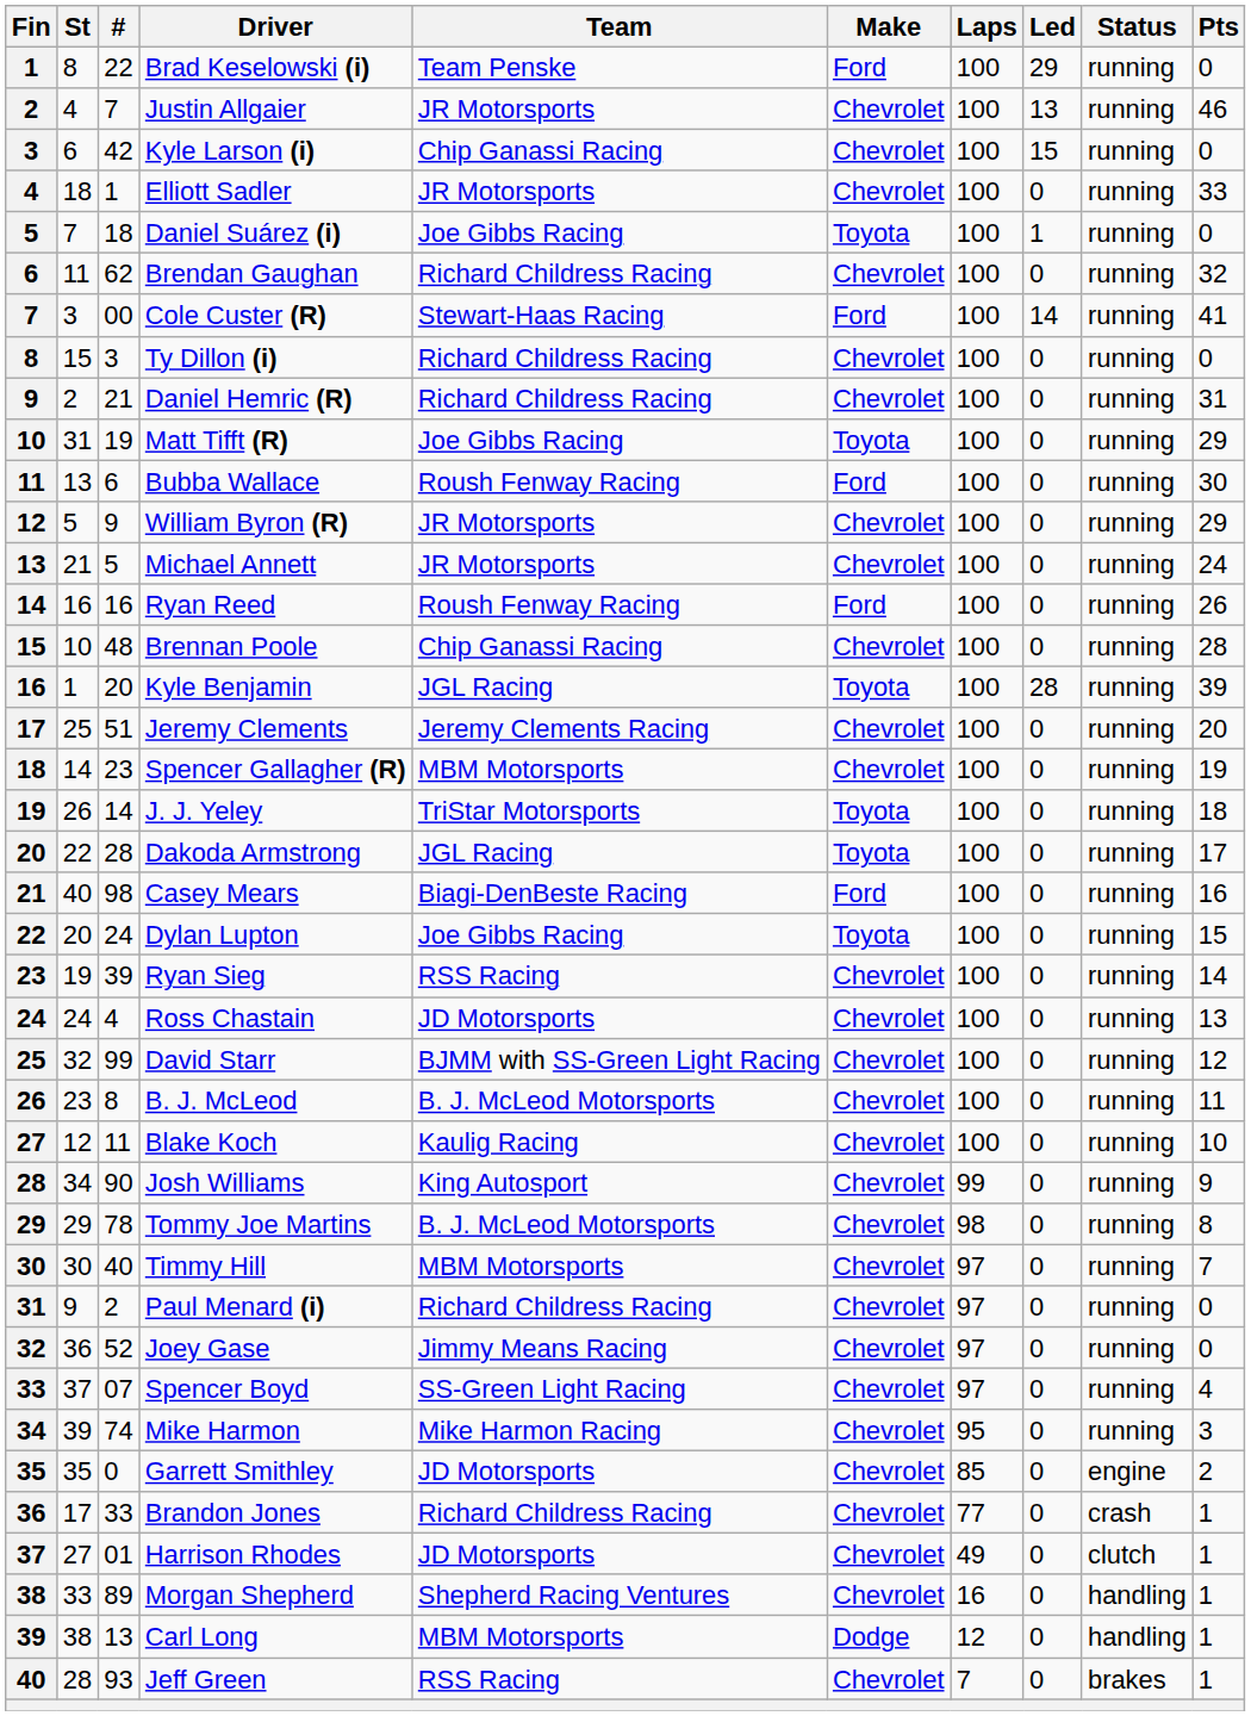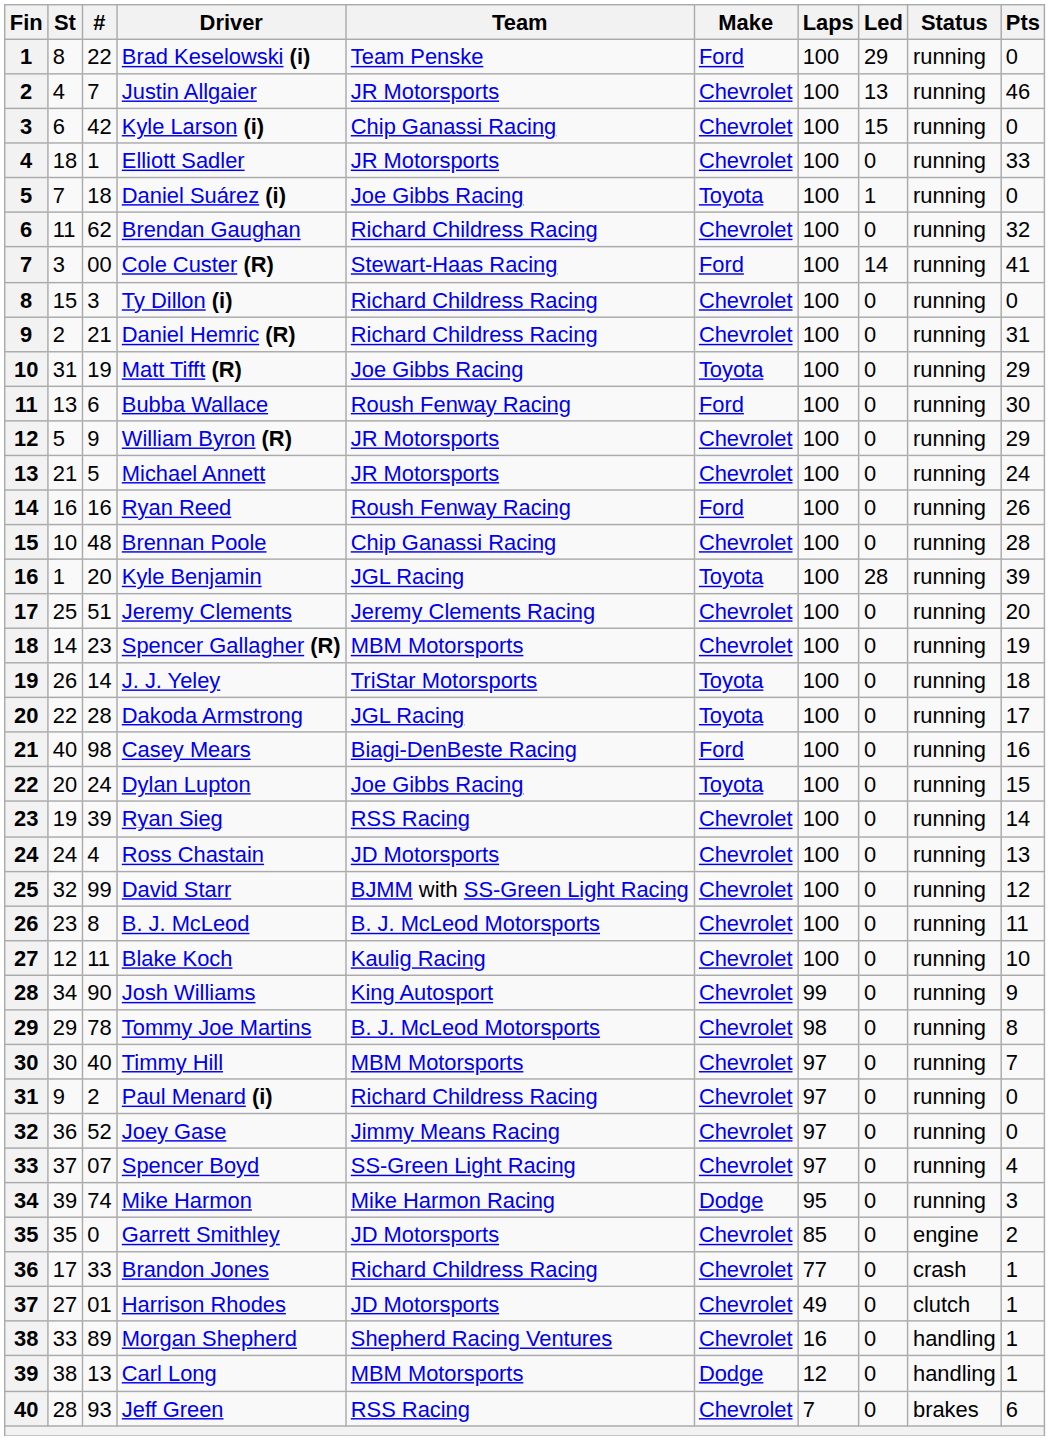Mike Harmon | Make: Chevrolet -> Dodge
Jeff Green | Pts: 1 -> 6
